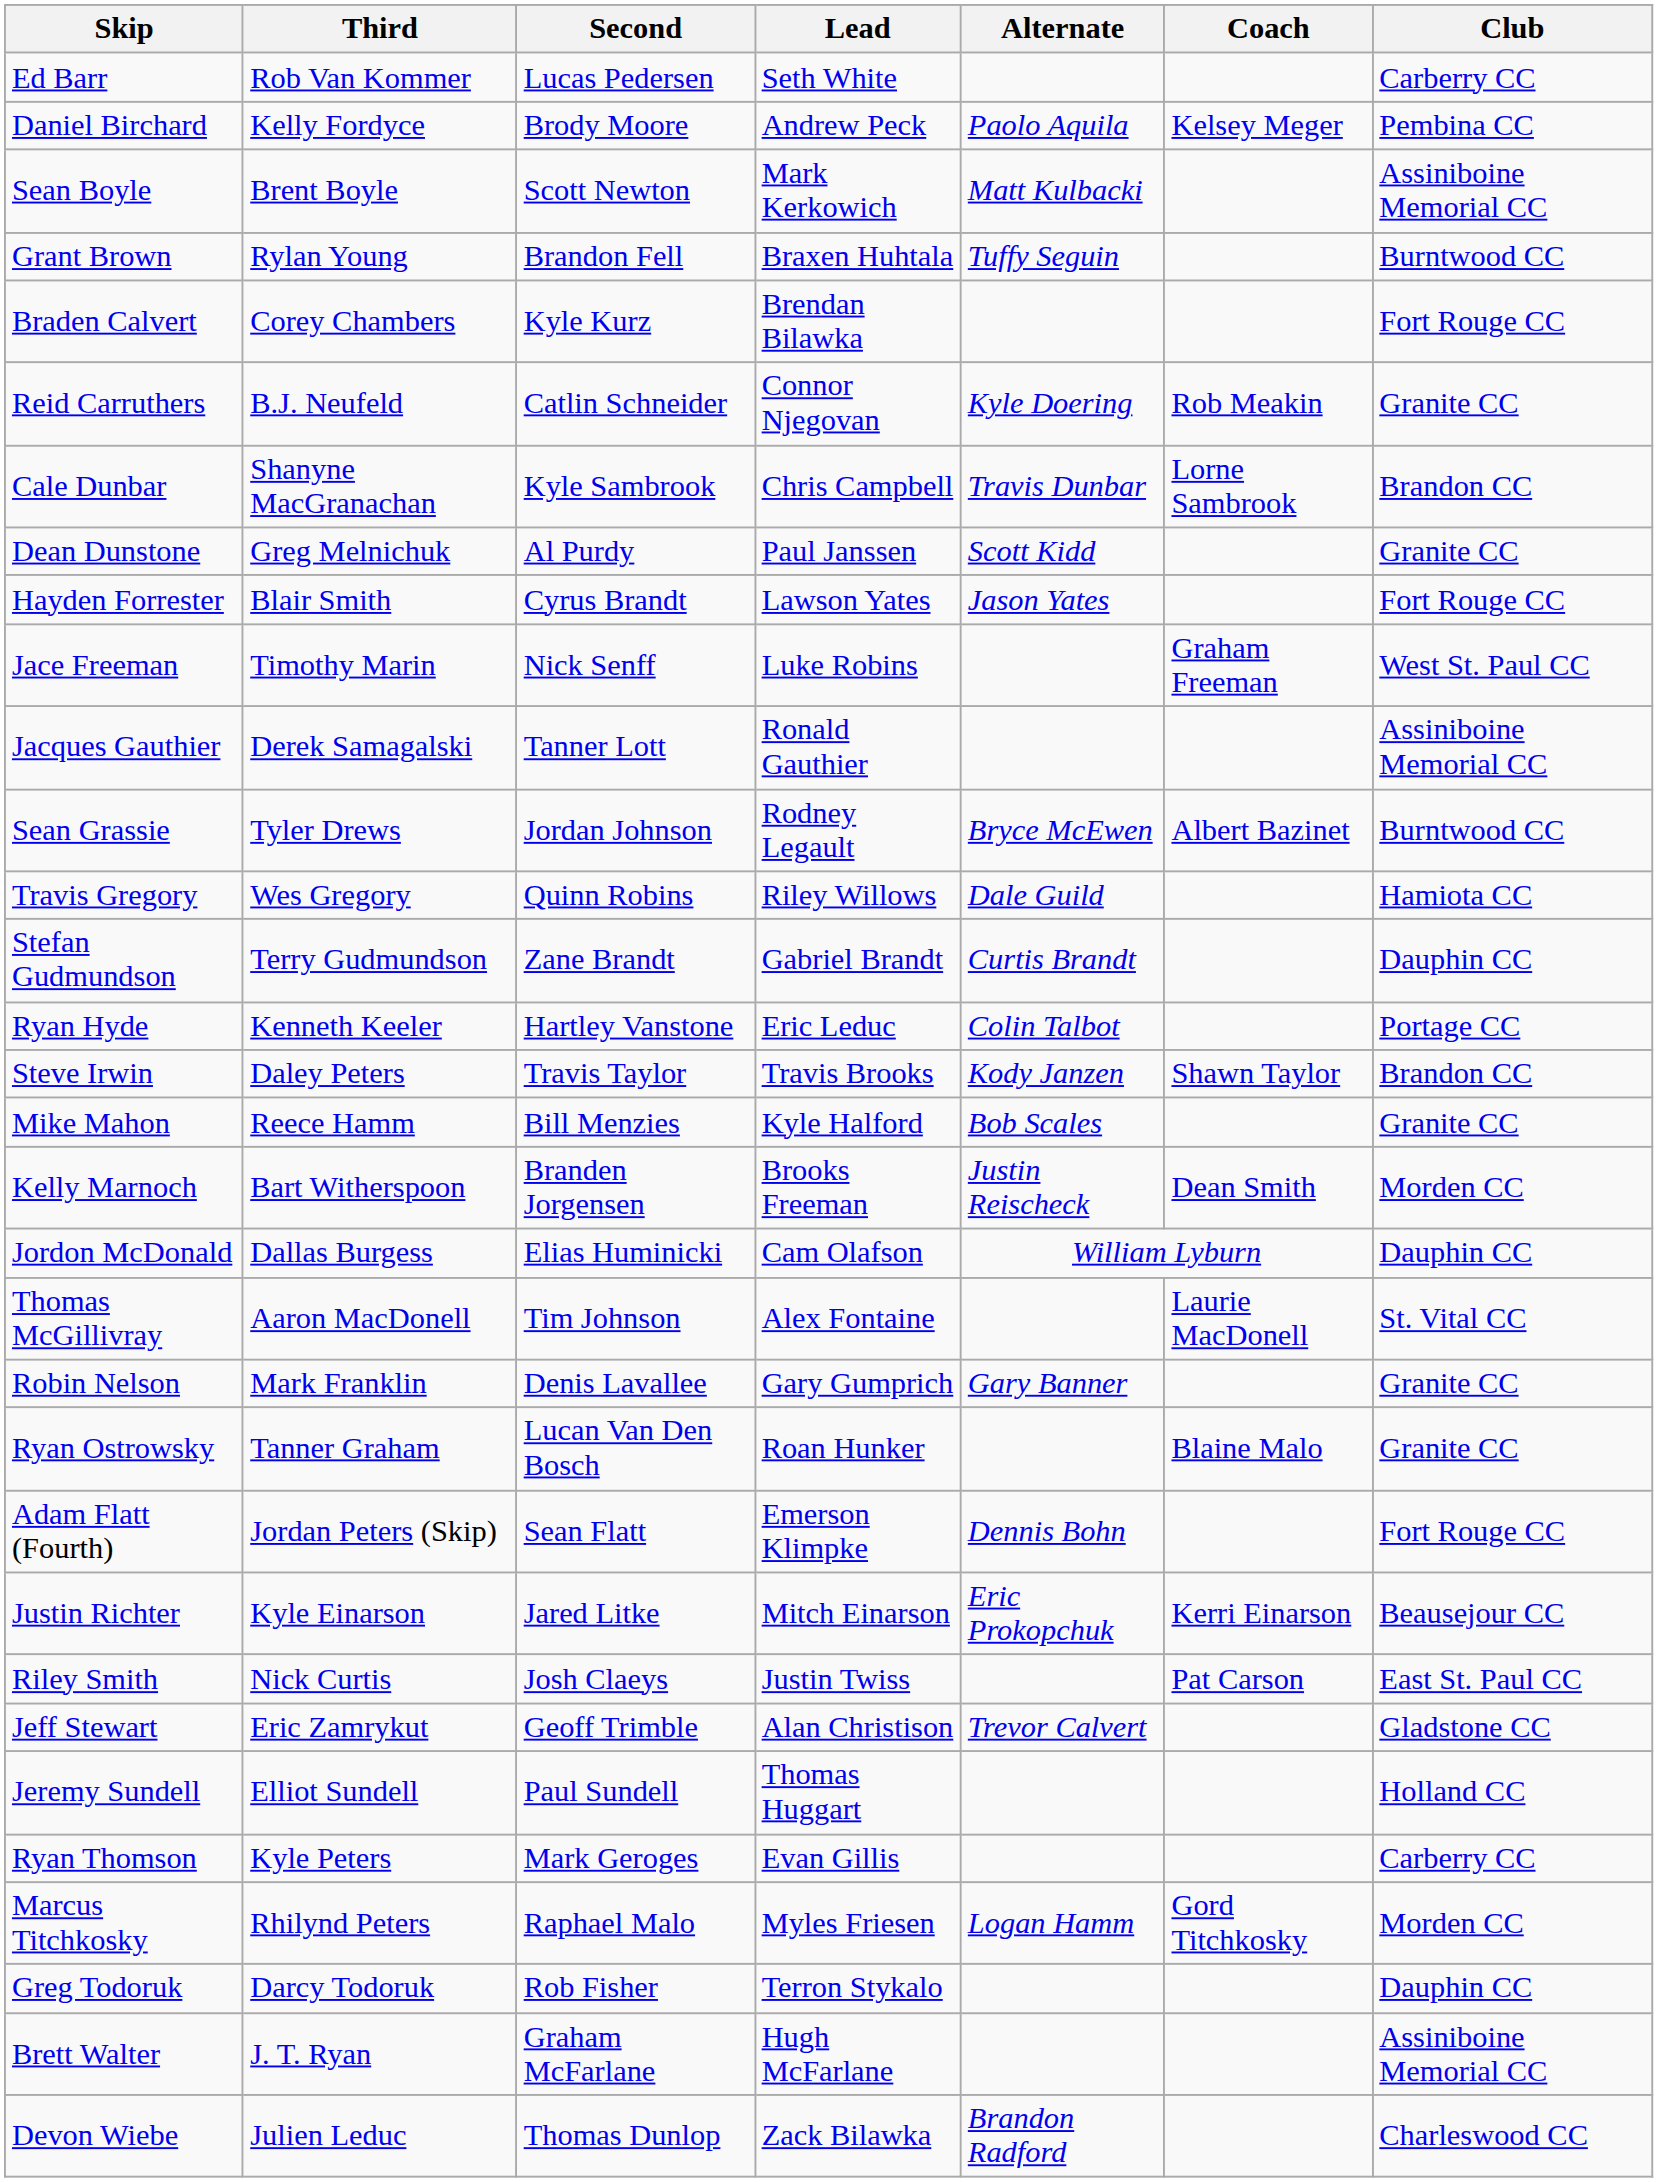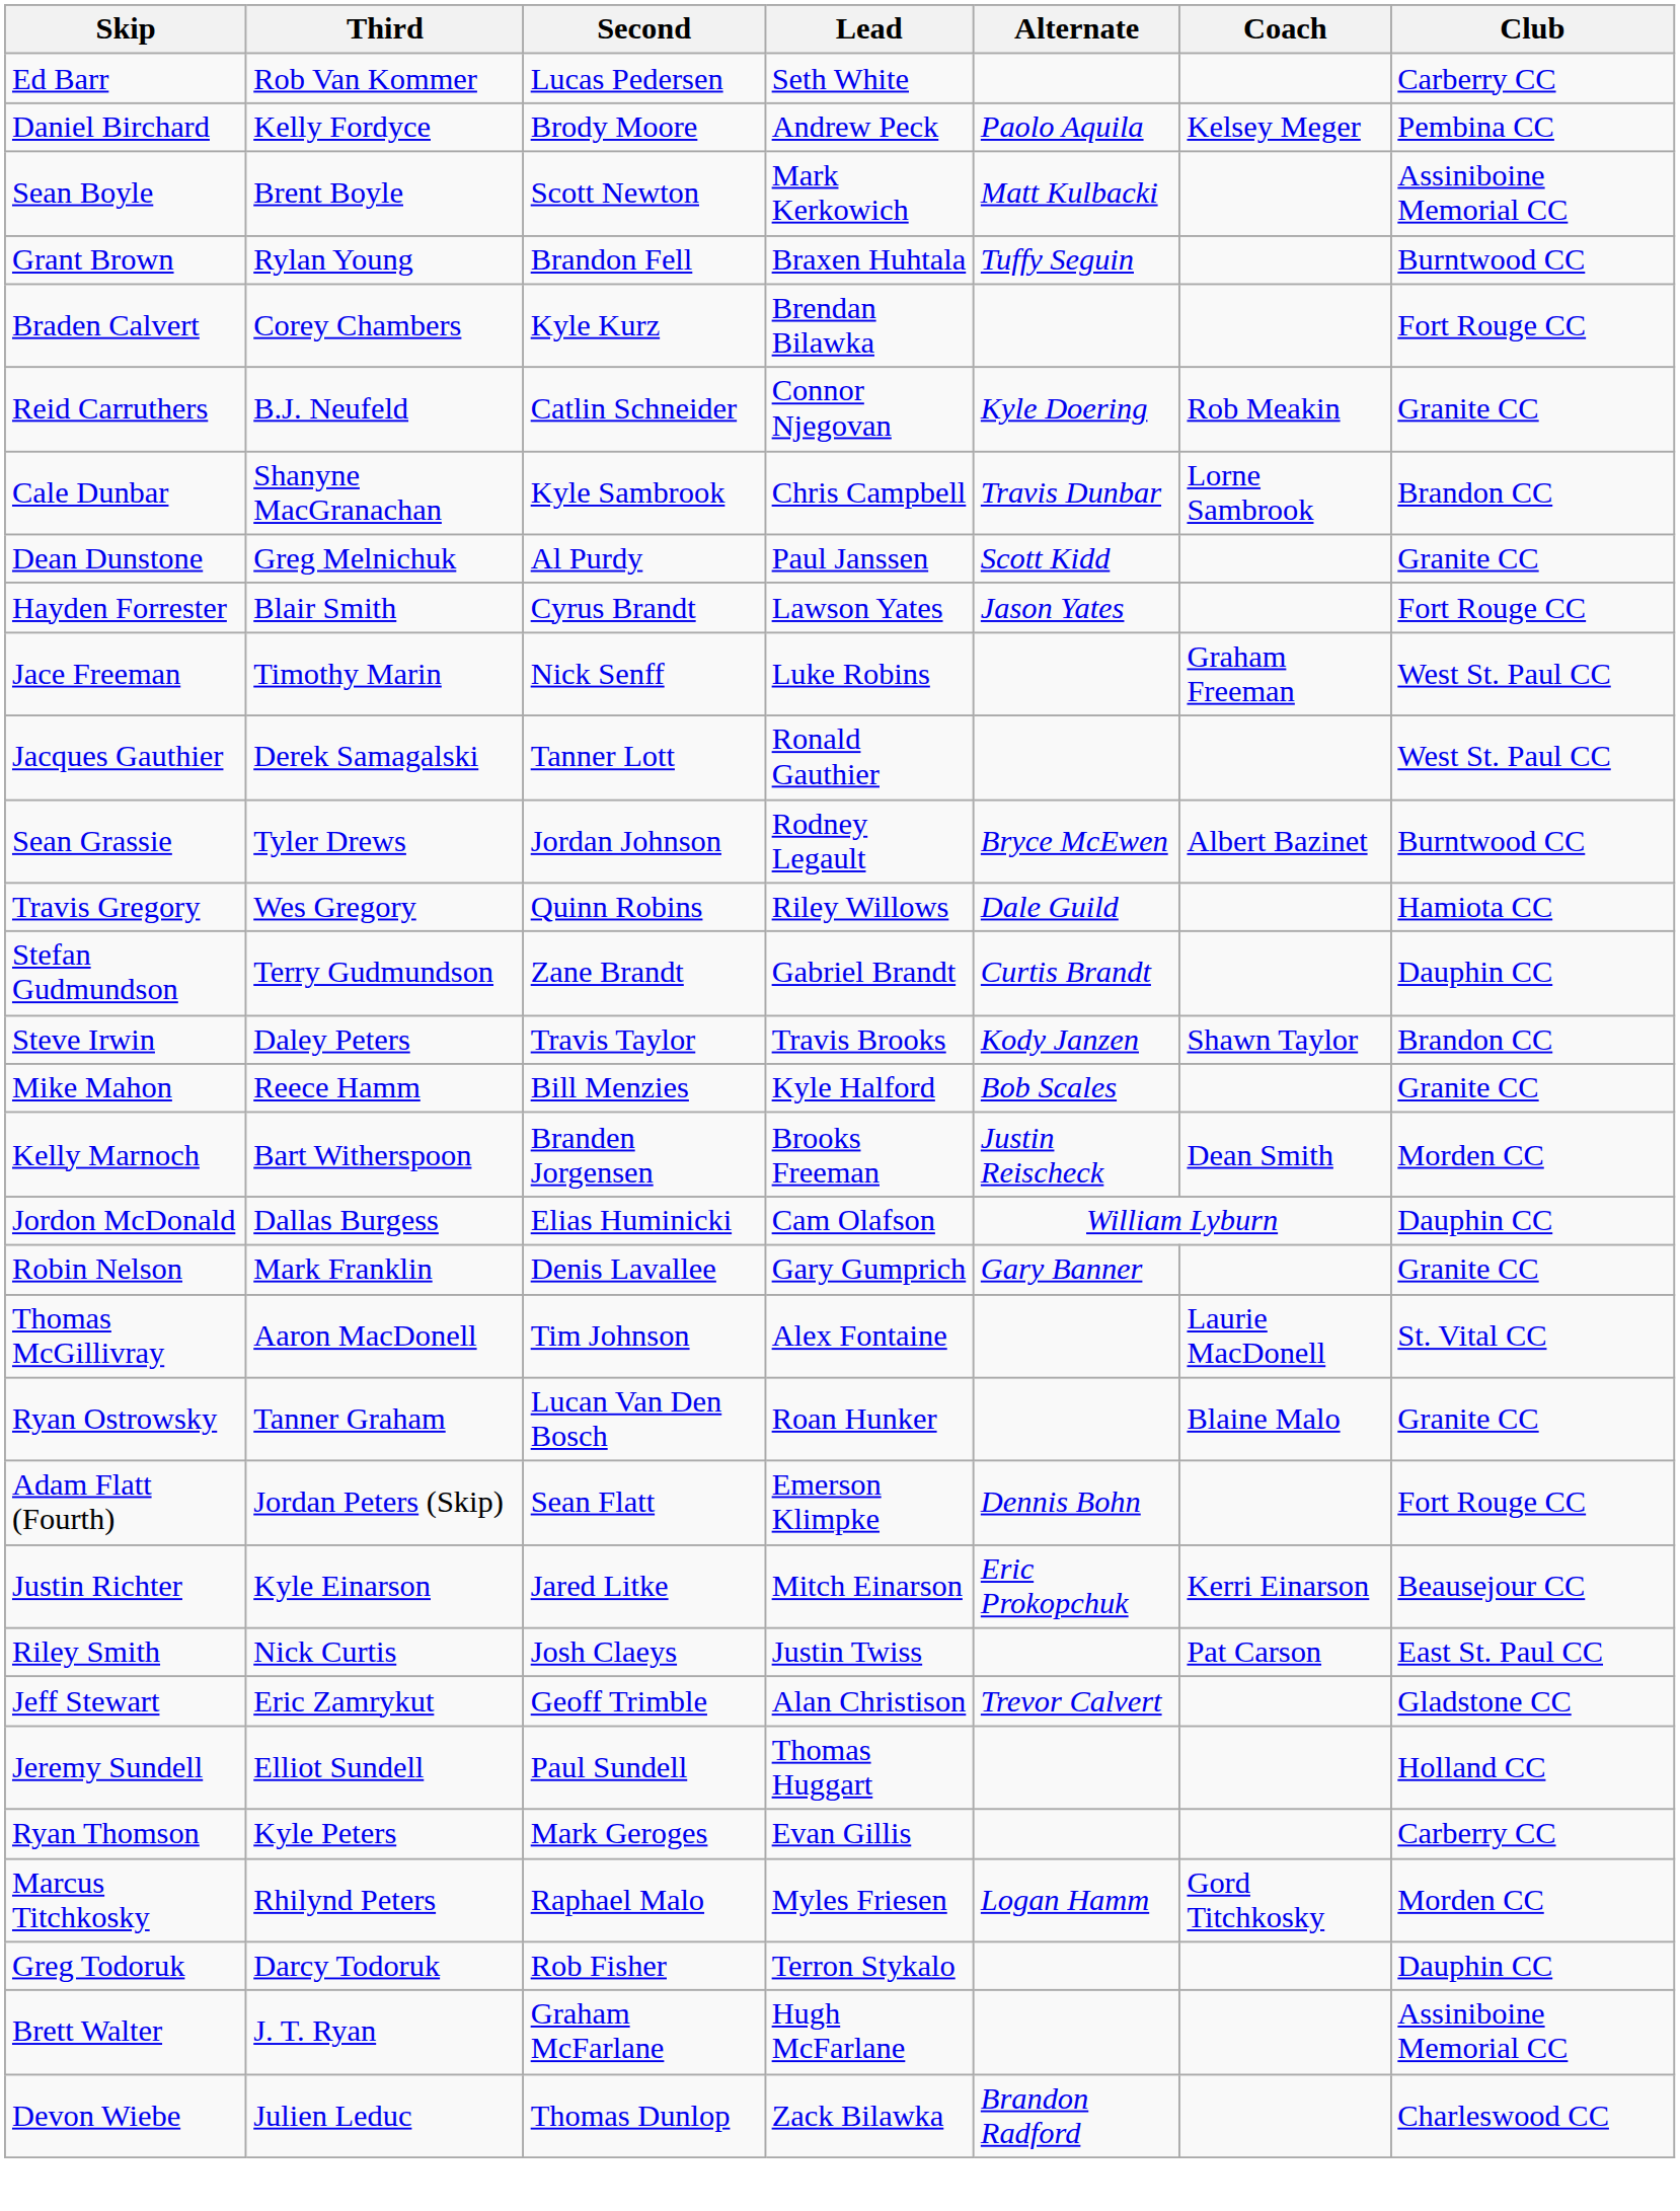Jacques Gauthier | Club: Assiniboine Memorial CC -> West St. Paul CC
- row: Ryan Hyde | Kenneth Keeler | Hartley Vanstone | Eric Leduc | Colin Talbot | Portage CC
rows swapped: Thomas McGillivray <-> Robin Nelson
